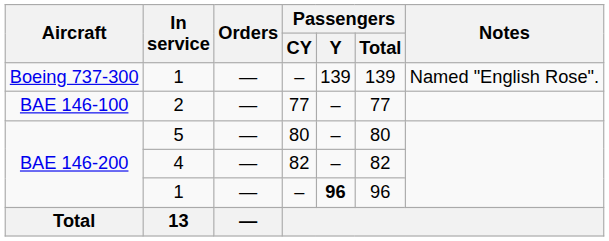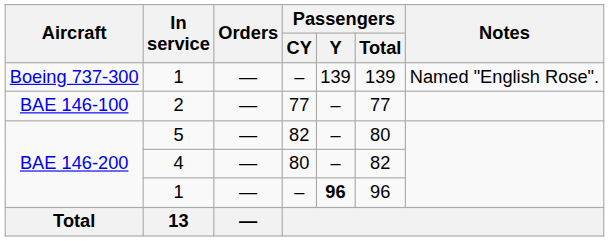5 | Passengers / CY: 80 -> 82
4 | Passengers / CY: 82 -> 80
